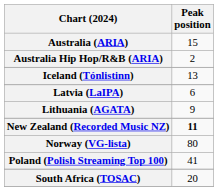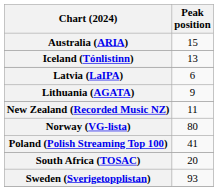- row: Australia Hip Hop/R&B (ARIA) | 2
New Zealand (Recorded Music NZ) | Peak position: bold -> normal
+ row: Sweden (Sverigetopplistan) | 93
